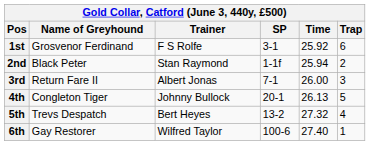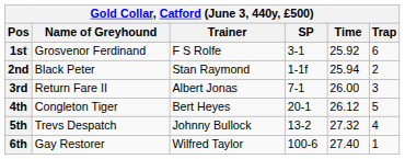4th | Trainer: Johnny Bullock -> Bert Heyes
4th | Time: 26.13 -> 26.12
5th | Trainer: Bert Heyes -> Johnny Bullock
